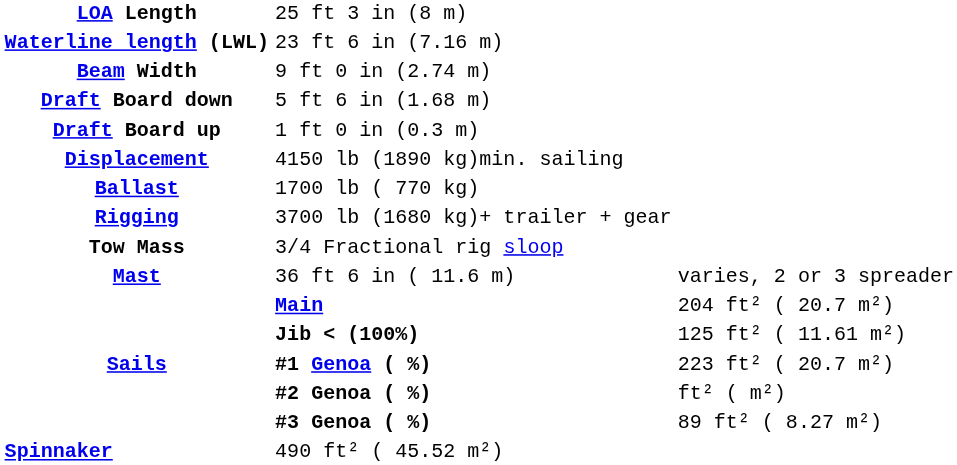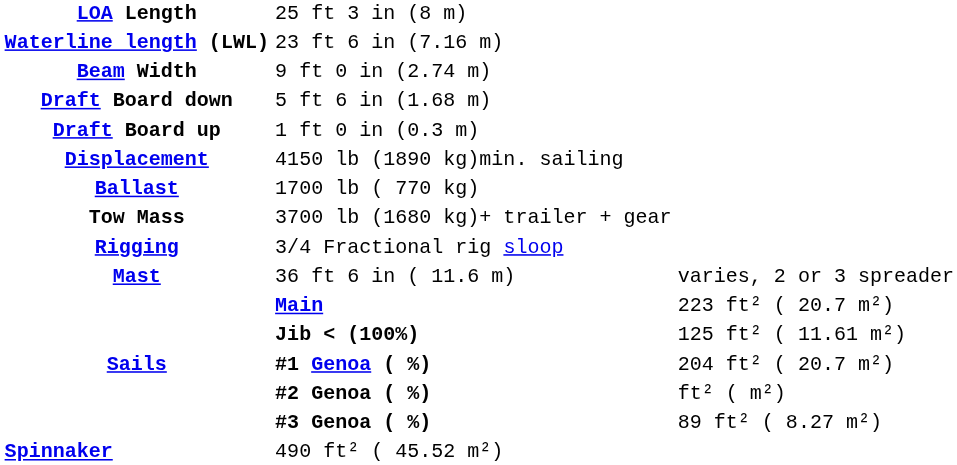3700 lb (1680 kg)+ trailer + gear | column 1: Rigging -> Tow Mass
3/4 Fractional rig sloop | column 1: Tow Mass -> Rigging
Main | column 3: 204 ft² ( 20.7 m²) -> 223 ft² ( 20.7 m²)
#1 Genoa ( %) | column 3: 223 ft² ( 20.7 m²) -> 204 ft² ( 20.7 m²)
